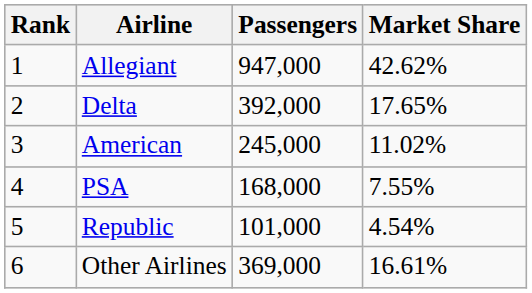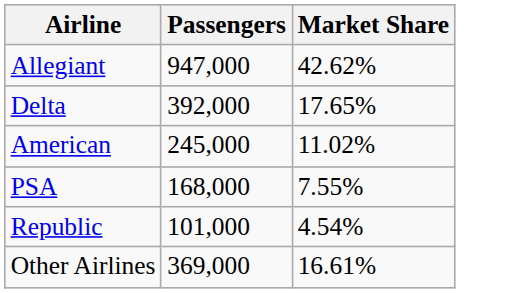- column: Rank | 1 | 2 | 3 | 4 | 5 | 6
